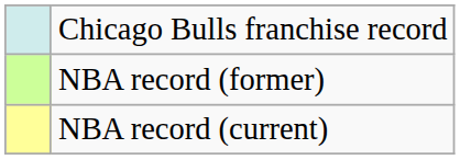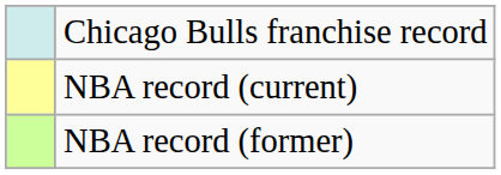rows swapped: NBA record (current) <-> NBA record (former)
